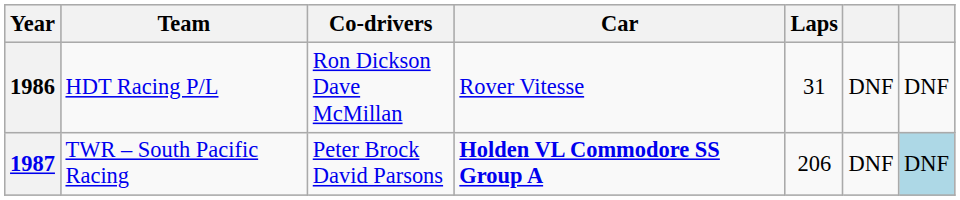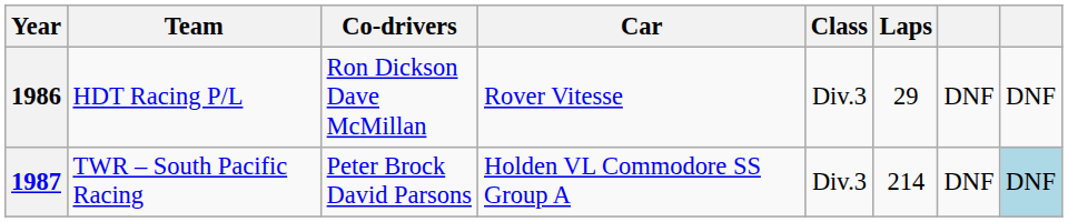+ column: Class | Div.3 | Div.3
1986 | Laps: 31 -> 29
1987 | Car: bold -> normal
1987 | Laps: 206 -> 214
